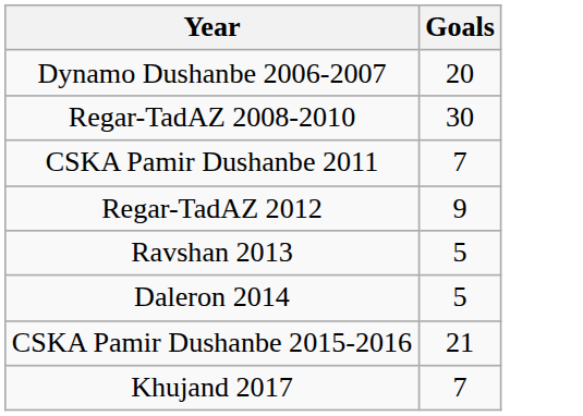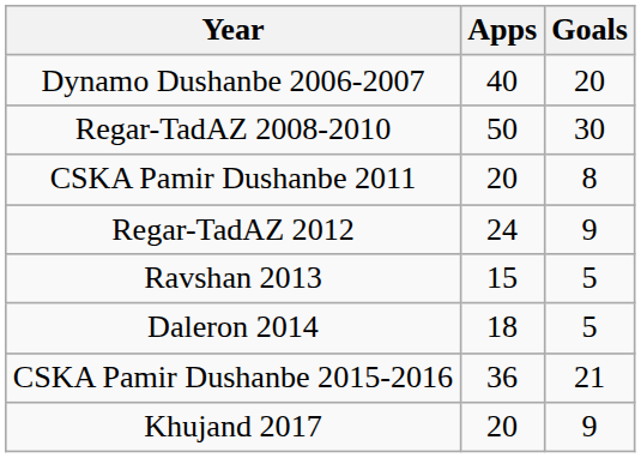+ column: Apps | 40 | 50 | 20 | 24 | 15 | 18 | 36 | 20
CSKA Pamir Dushanbe 2011 | Goals: 7 -> 8
Khujand 2017 | Goals: 7 -> 9
